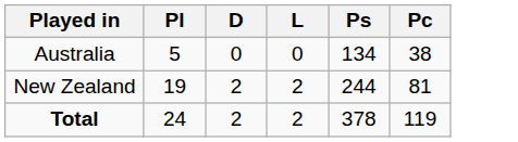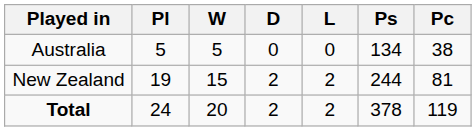+ column: W | 5 | 15 | 20
